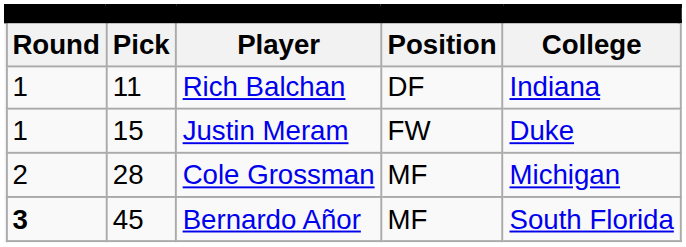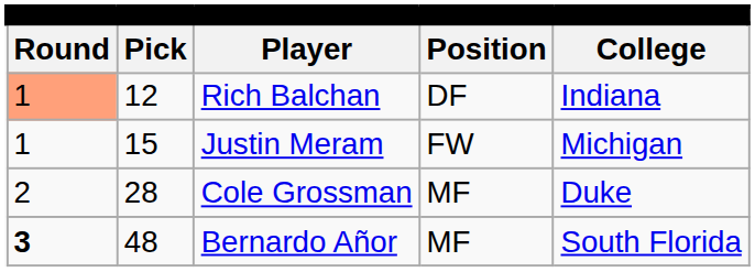Rich Balchan | column 1: no background -> lightsalmon background
Rich Balchan | column 2: 11 -> 12
Justin Meram | column 5: Duke -> Michigan
Cole Grossman | column 5: Michigan -> Duke
Bernardo Añor | column 2: 45 -> 48
